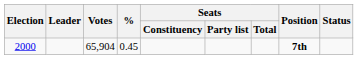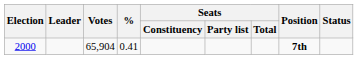2000 | %: 0.45 -> 0.41
